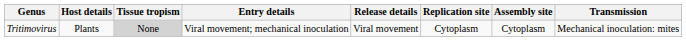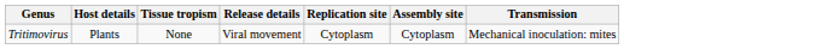- column: Entry details | Viral movement; mechanical inoculation
Tritimovirus | Tissue tropism: lightgrey background -> no background
